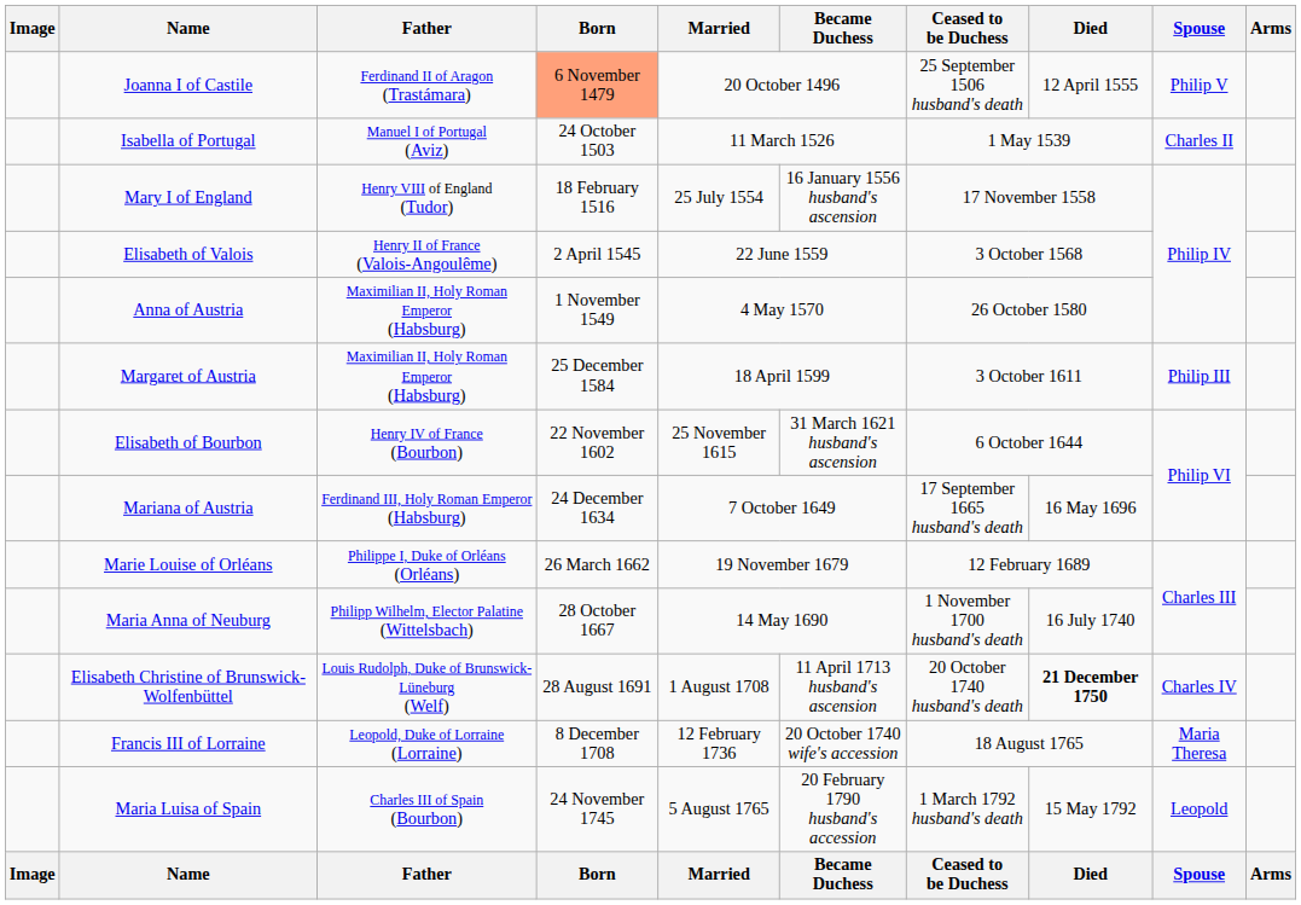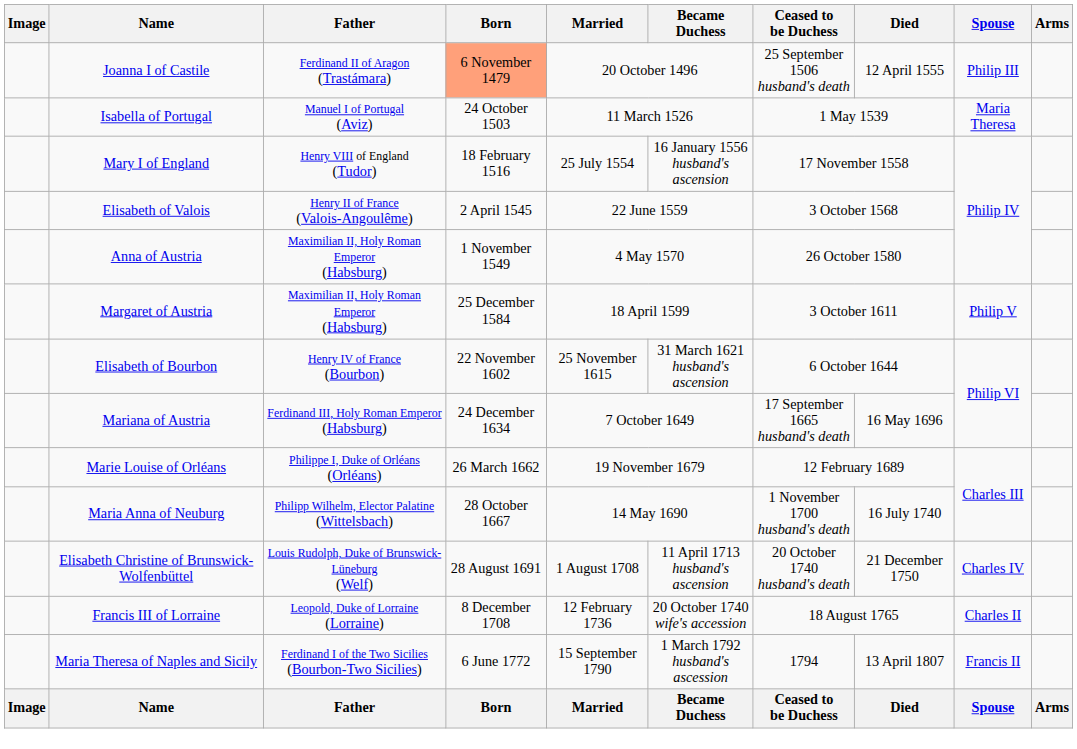Joanna I of Castile | Spouse: Philip V -> Philip III
Isabella of Portugal | Spouse: Charles II -> Maria Theresa
Margaret of Austria | Spouse: Philip III -> Philip V
Elisabeth Christine of Brunswick-Wolfenbüttel | Died: bold -> normal
Francis III of Lorraine | Spouse: Maria Theresa -> Charles II
- row: Maria Luisa of Spain | Charles III of Spain (Bourbon) | 24 November 1745 | 5 August 1765 | 20 February 1790 husband's accession | 1 March 1792 husband's death | 15 May 1792 | Leopold
+ row: Maria Theresa of Naples and Sicily | Ferdinand I of the Two Sicilies (Bourbon-Two Sicilies) | 6 June 1772 | 15 September 1790 | 1 March 1792 husband's ascession | 1794 | 13 April 1807 | Francis II
